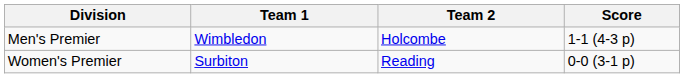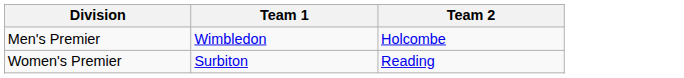- column: Score | 1-1 (4-3 p) | 0-0 (3-1 p)
